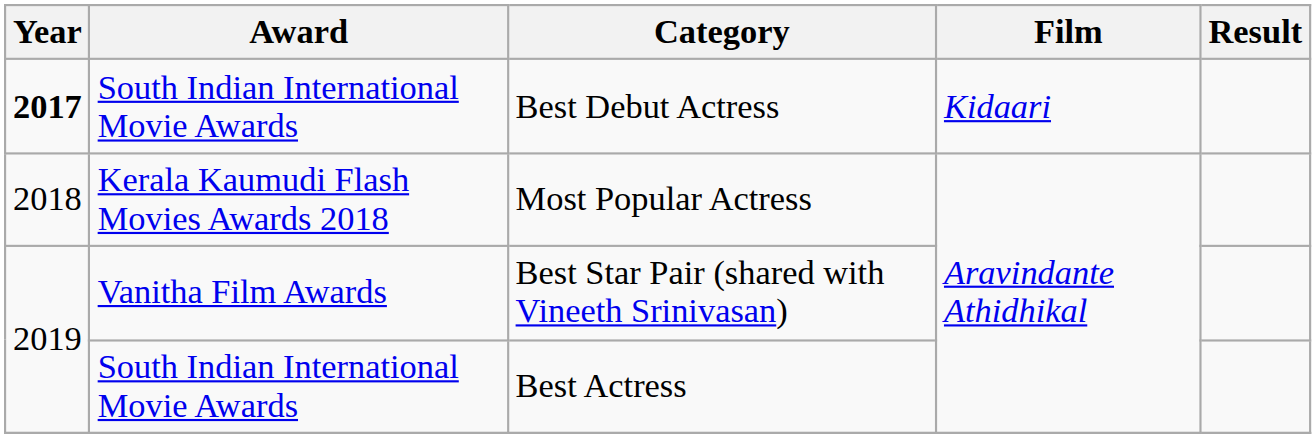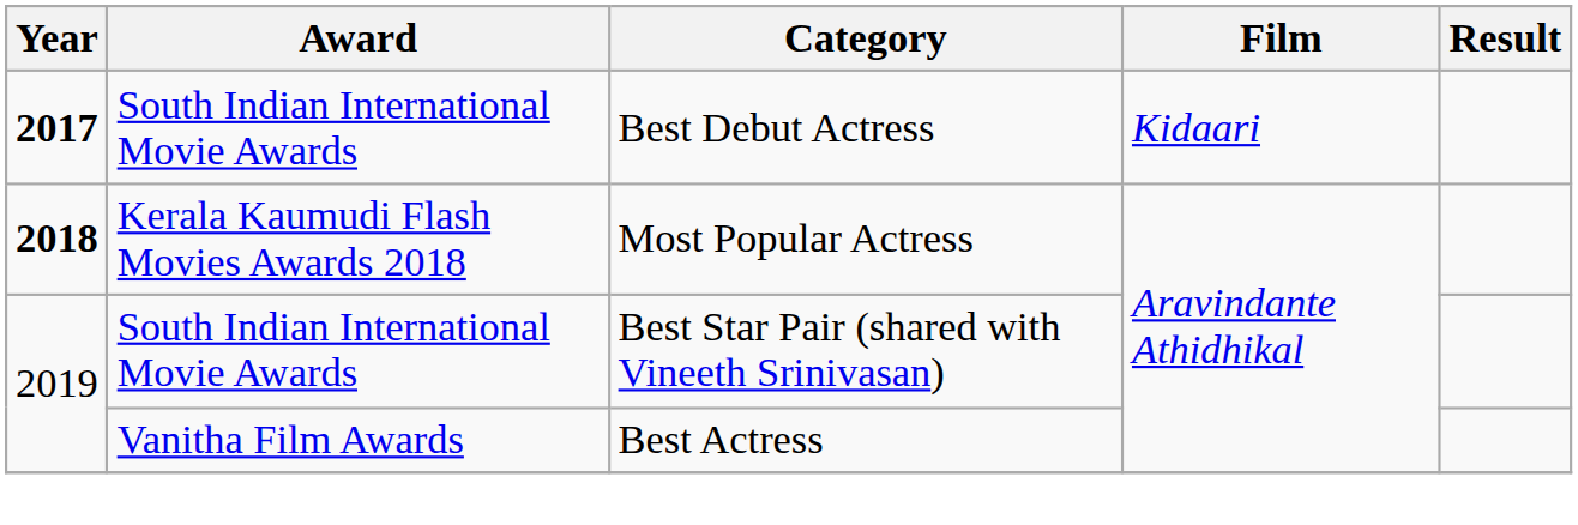Most Popular Actress | Year: normal -> bold
Best Star Pair (shared with Vineeth Srinivasan) | Award: Vanitha Film Awards -> South Indian International Movie Awards
Best Actress | Award: South Indian International Movie Awards -> Vanitha Film Awards
